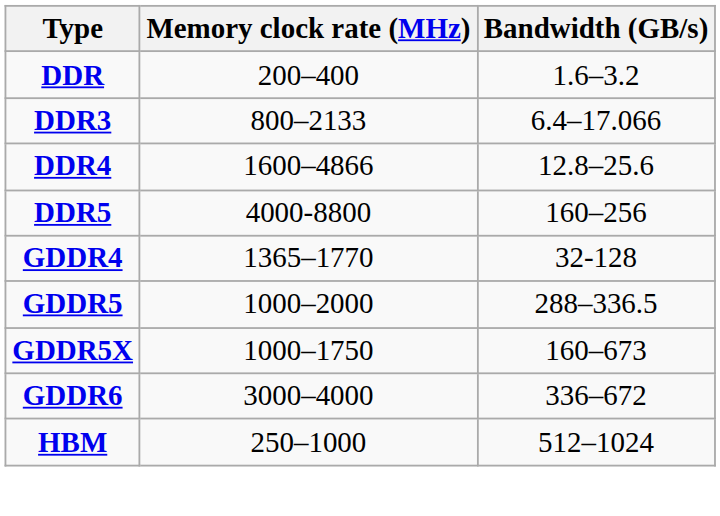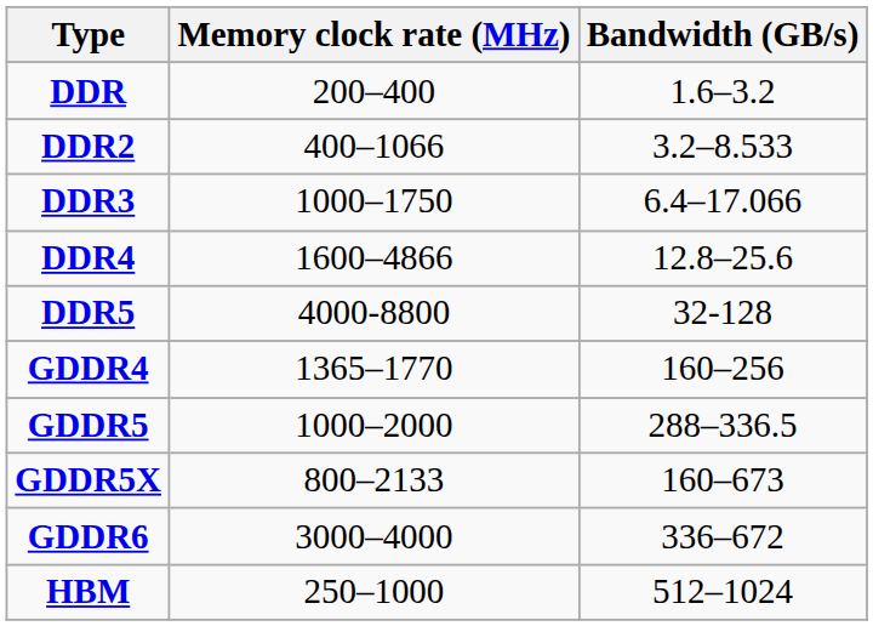+ row: DDR2 | 400–1066 | 3.2–8.533
DDR3 | Memory clock rate (MHz): 800–2133 -> 1000–1750
DDR5 | Bandwidth (GB/s): 160–256 -> 32-128
GDDR4 | Bandwidth (GB/s): 32-128 -> 160–256
GDDR5X | Memory clock rate (MHz): 1000–1750 -> 800–2133
